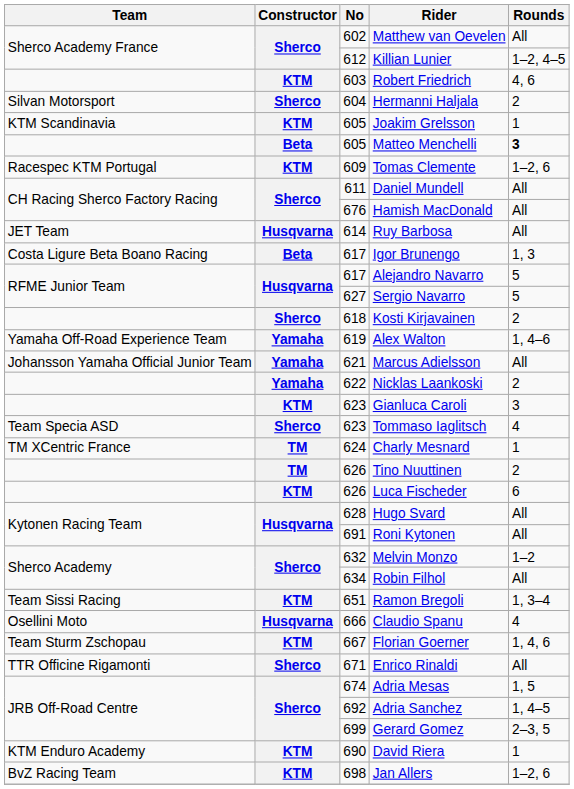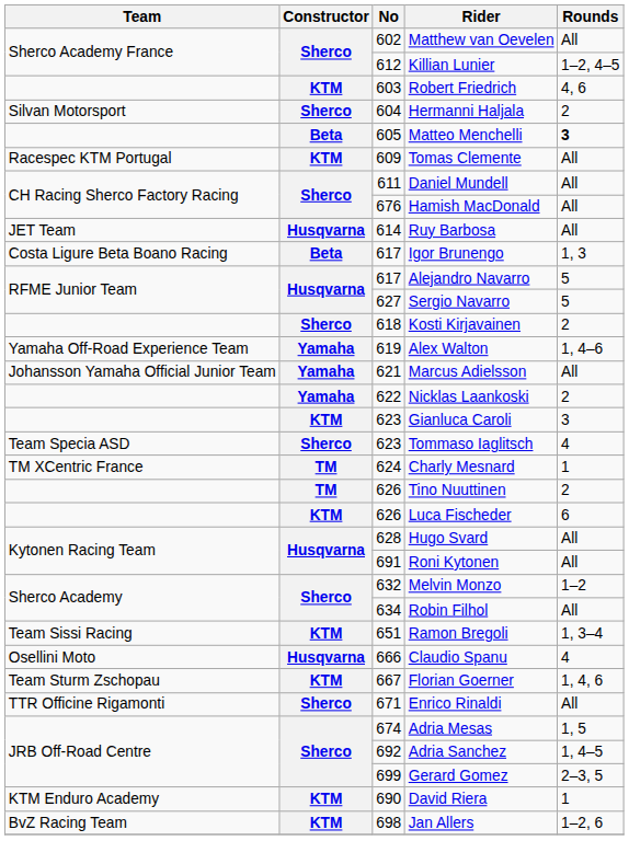- row: KTM Scandinavia | KTM | 605 | Joakim Grelsson | 1
Tomas Clemente | Rounds: 1–2, 6 -> All
